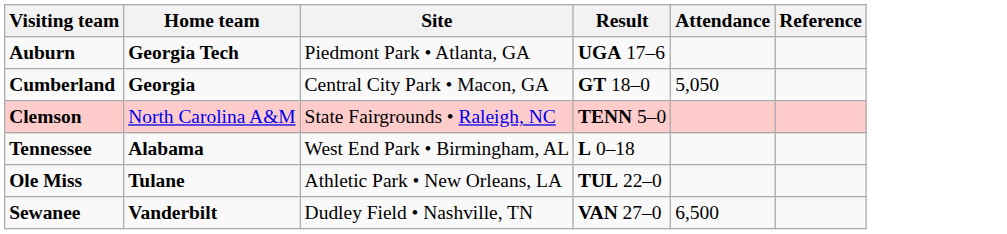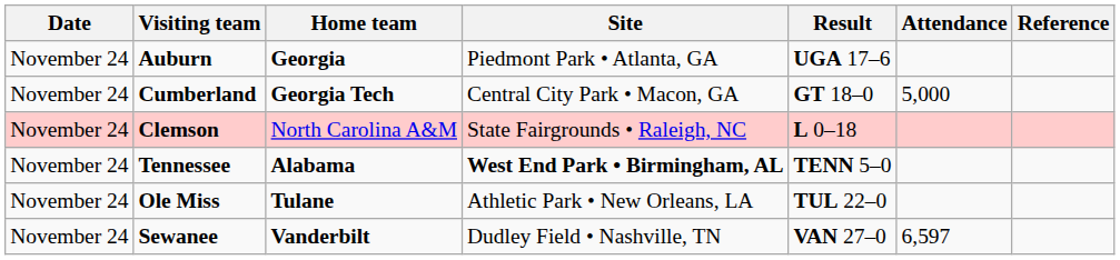+ column: Date | November 24 | November 24 | November 24 | November 24 | November 24 | November 24
Auburn | Home team: Georgia Tech -> Georgia
Cumberland | Home team: Georgia -> Georgia Tech
Cumberland | Attendance: 5,050 -> 5,000
Clemson | Result: TENN 5–0 -> L 0–18
Tennessee | Site: normal -> bold
Tennessee | Result: L 0–18 -> TENN 5–0
Sewanee | Attendance: 6,500 -> 6,597
